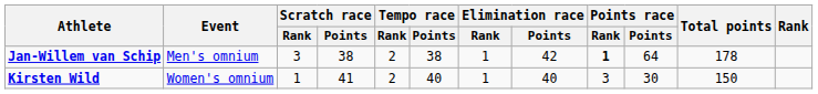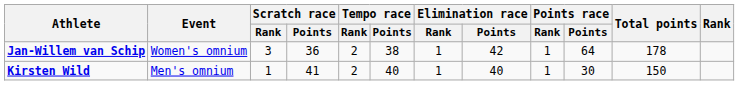Jan-Willem van Schip | Event: Men's omnium -> Women's omnium
Jan-Willem van Schip | Scratch race / Points: 38 -> 36
Jan-Willem van Schip | Points race / Rank: bold -> normal
Kirsten Wild | Event: Women's omnium -> Men's omnium
Kirsten Wild | Points race / Rank: 3 -> 1
